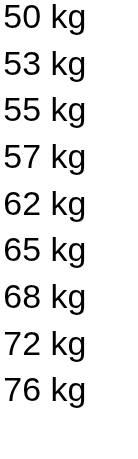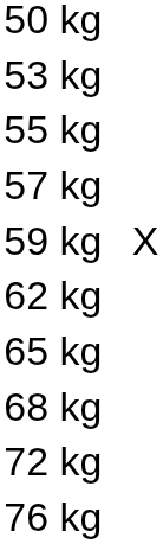+ row: 59 kg | X
